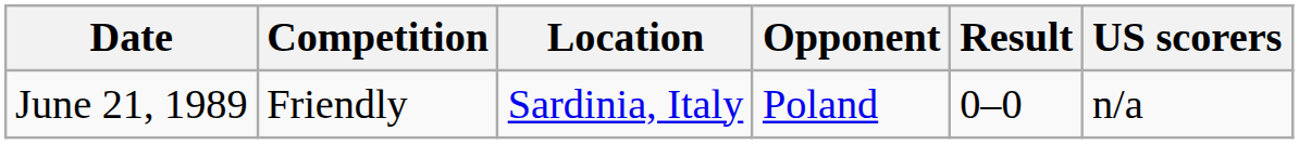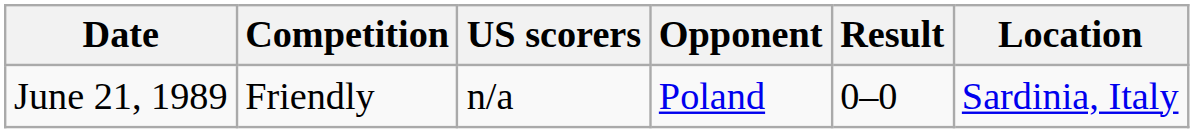columns swapped: Location <-> US scorers
